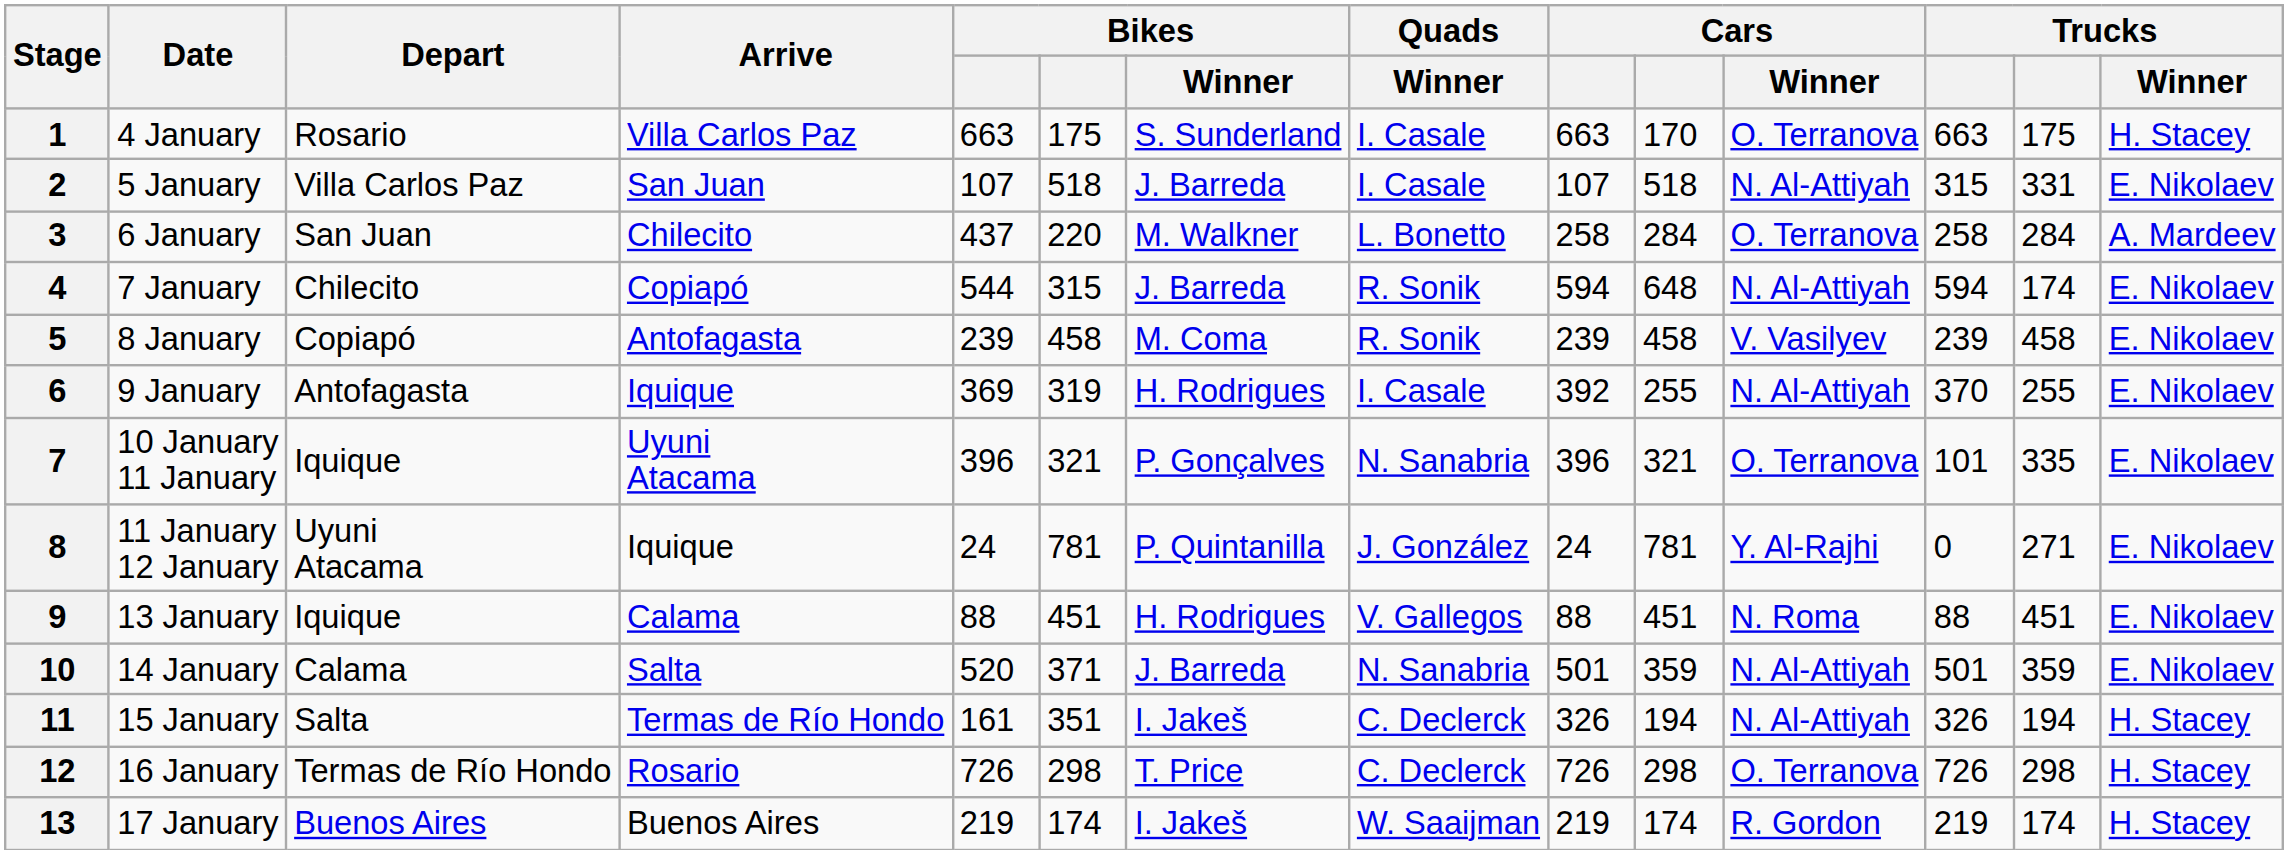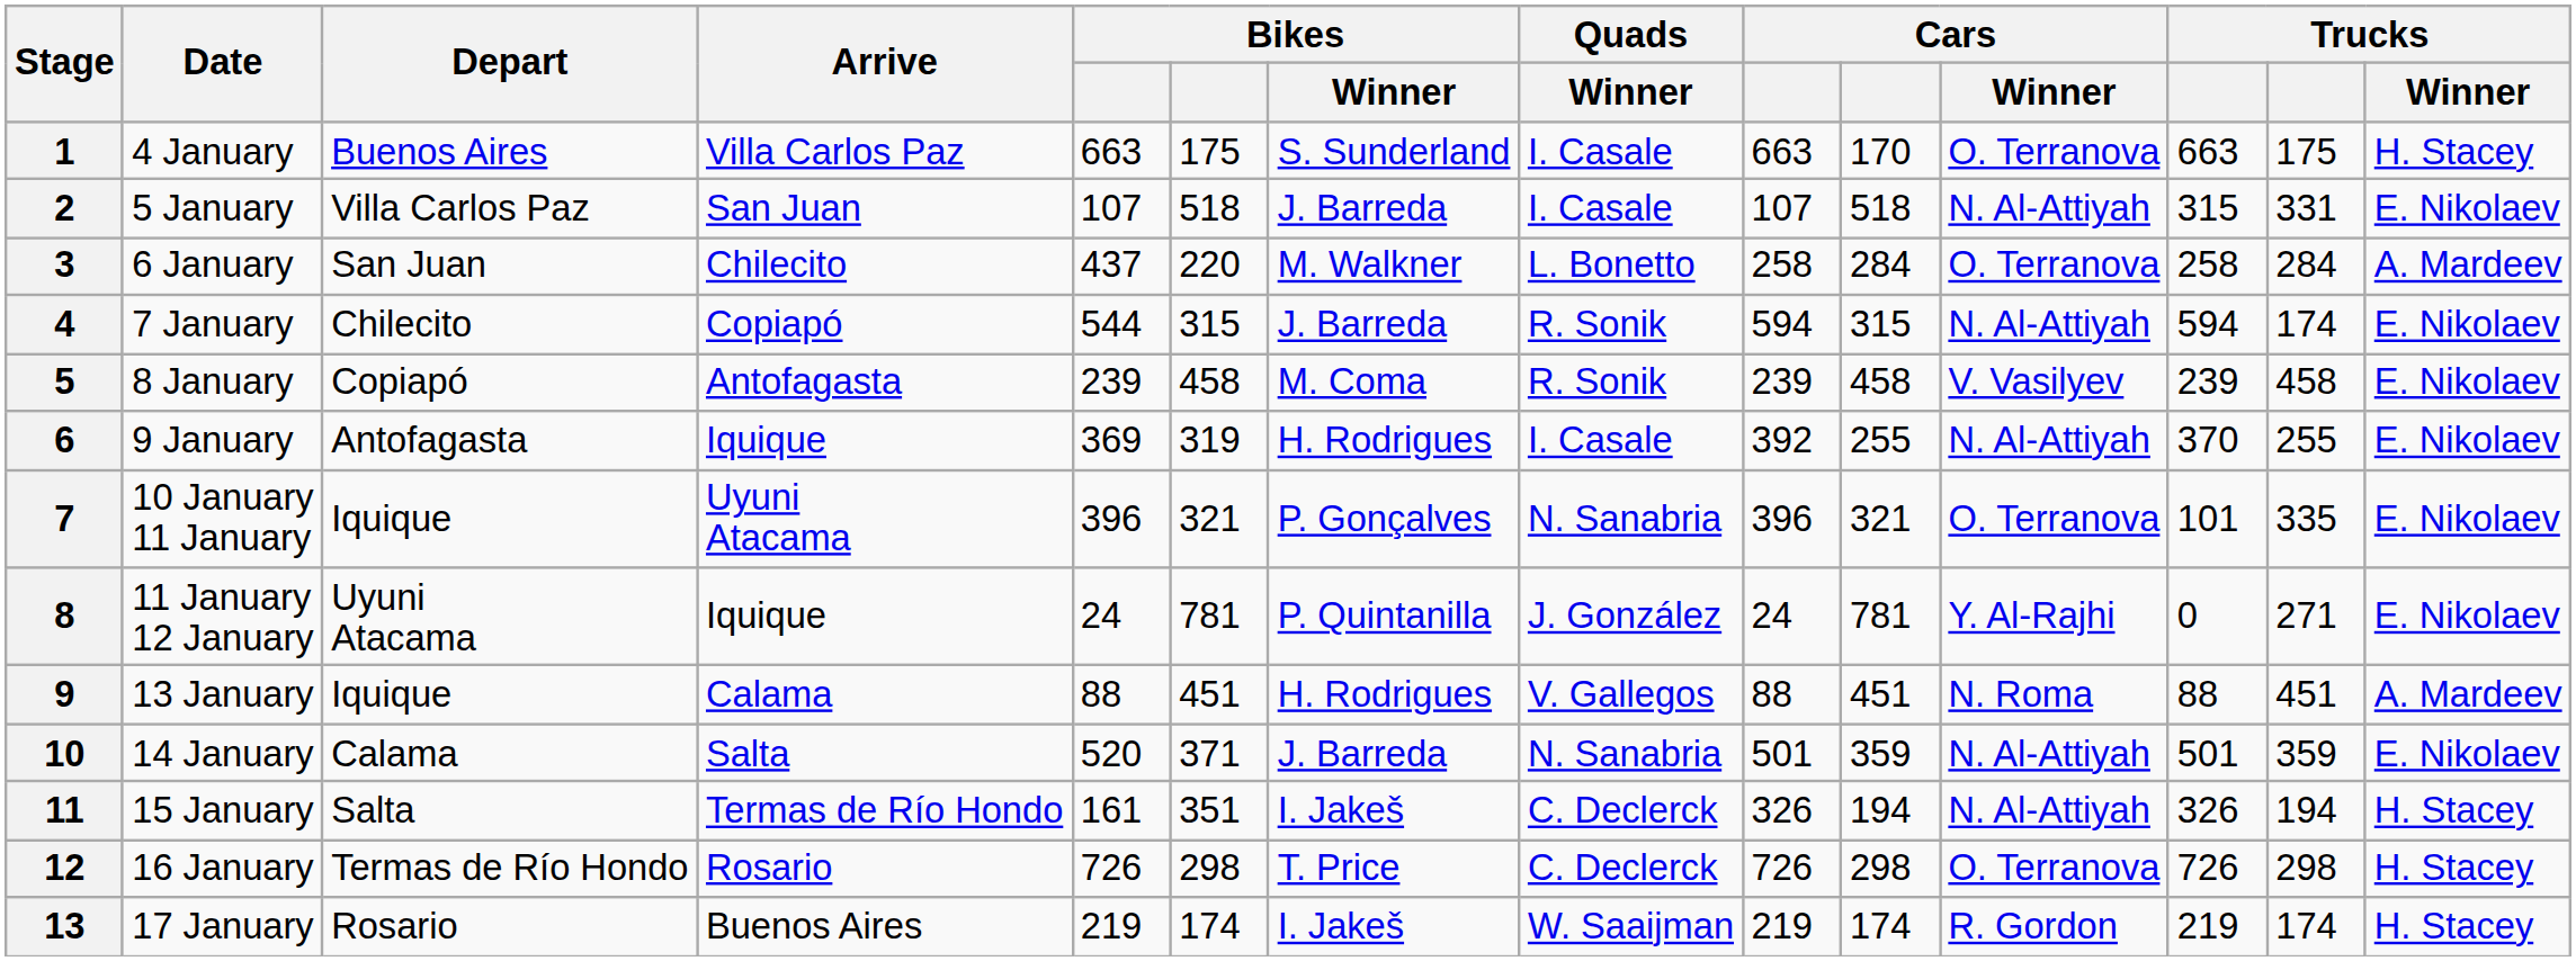1 | Depart: Rosario -> Buenos Aires
4 | column 10: 648 -> 315
9 | Trucks / Winner: E. Nikolaev -> A. Mardeev
13 | Depart: Buenos Aires -> Rosario
